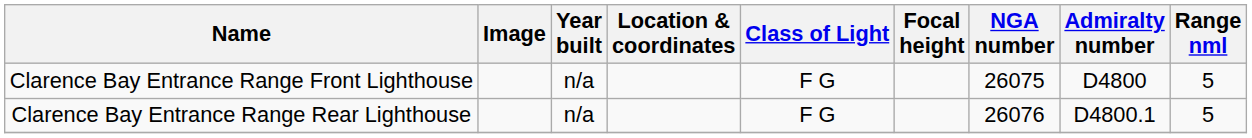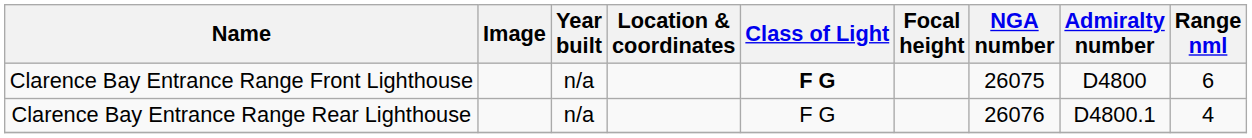Clarence Bay Entrance Range Front Lighthouse | Class of Light: normal -> bold
Clarence Bay Entrance Range Front Lighthouse | Range nml: 5 -> 6
Clarence Bay Entrance Range Rear Lighthouse | Range nml: 5 -> 4
